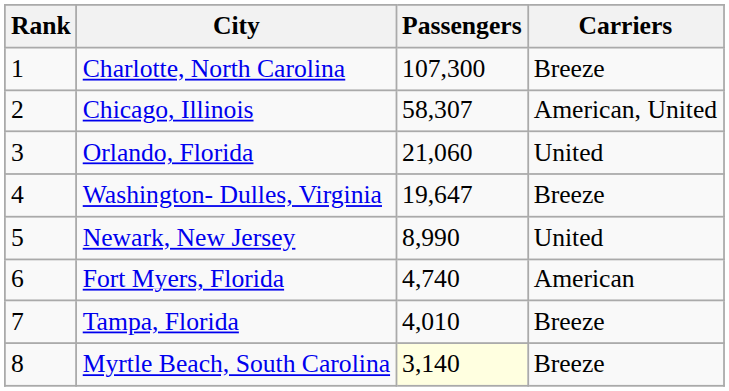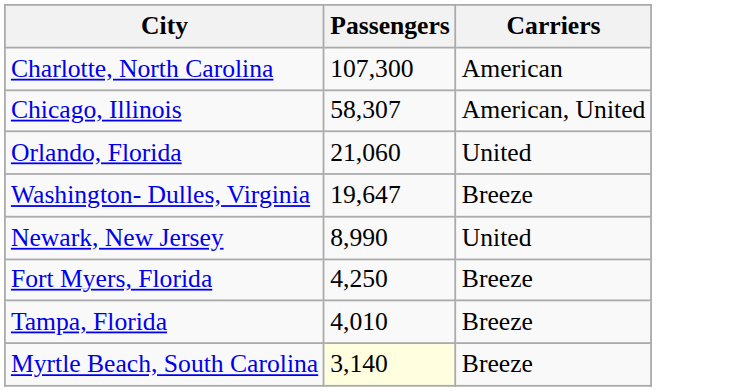- column: Rank | 1 | 2 | 3 | 4 | 5 | 6 | 7 | 8
Charlotte, North Carolina | Carriers: Breeze -> American
Fort Myers, Florida | Passengers: 4,740 -> 4,250
Fort Myers, Florida | Carriers: American -> Breeze
